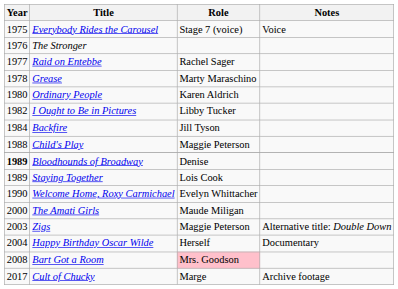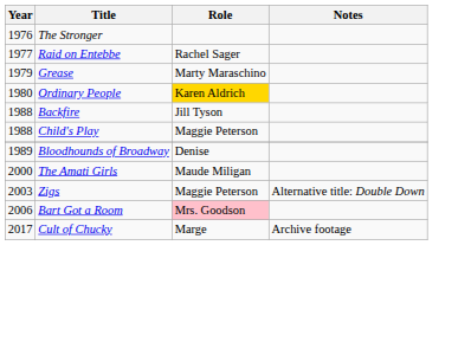- row: 1975 | Everybody Rides the Carousel | Stage 7 (voice) | Voice
Grease | Year: 1978 -> 1979
Ordinary People | Role: no background -> gold background
- row: 1982 | I Ought to Be in Pictures | Libby Tucker
Backfire | Year: 1984 -> 1988
Bloodhounds of Broadway | Year: bold -> normal
- row: 1989 | Staying Together | Lois Cook
- row: 1990 | Welcome Home, Roxy Carmichael | Evelyn Whittacher
- row: 2004 | Happy Birthday Oscar Wilde | Herself | Documentary
Bart Got a Room | Year: 2008 -> 2006
